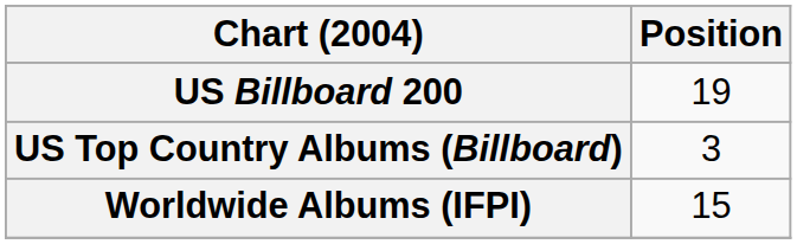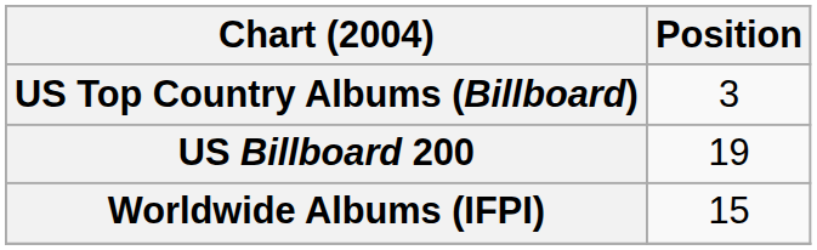rows swapped: US Billboard 200 <-> US Top Country Albums (Billboard)
